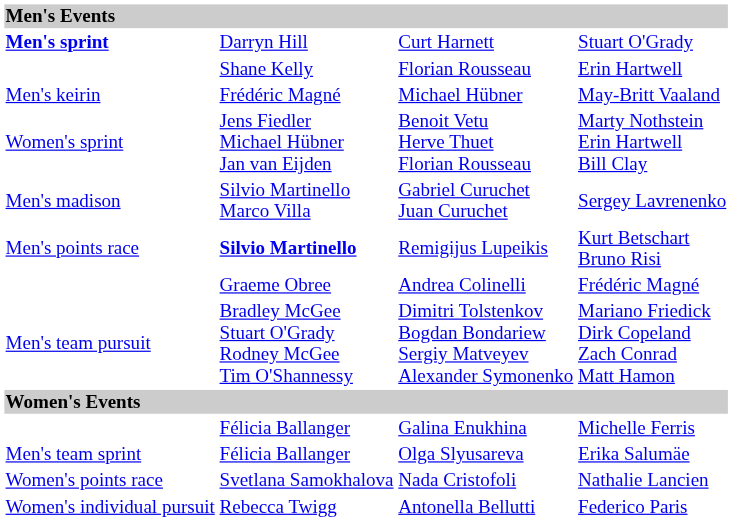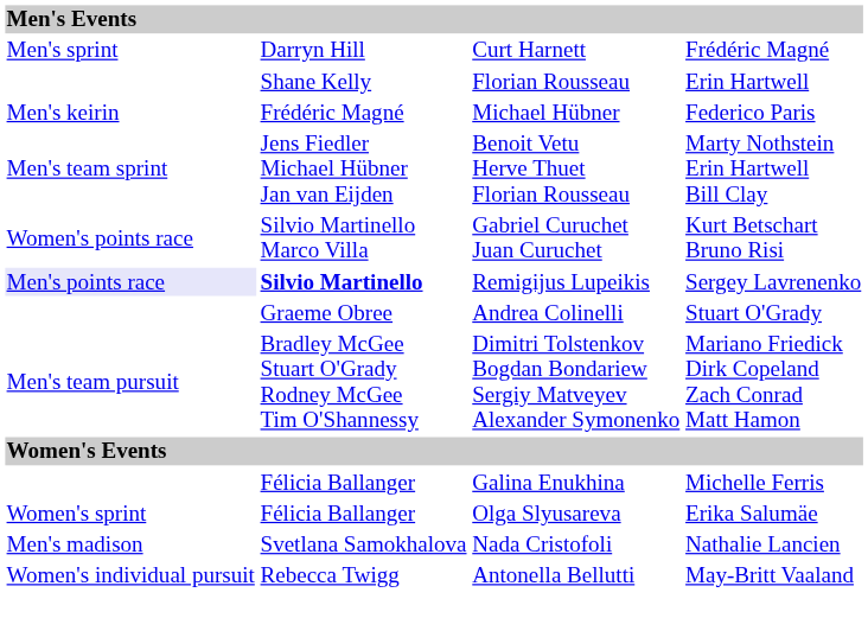Curt Harnett | column 1: bold -> normal
Curt Harnett | column 4: Stuart O'Grady -> Frédéric Magné
Michael Hübner | column 4: May-Britt Vaaland -> Federico Paris
Benoit Vetu Herve Thuet Florian Rousseau | column 1: Women's sprint -> Men's team sprint
Gabriel Curuchet Juan Curuchet | column 1: Men's madison -> Women's points race
Gabriel Curuchet Juan Curuchet | column 4: Sergey Lavrenenko -> Kurt Betschart Bruno Risi
Remigijus Lupeikis | column 1: no background -> lavender background
Remigijus Lupeikis | column 4: Kurt Betschart Bruno Risi -> Sergey Lavrenenko
Andrea Colinelli | column 4: Frédéric Magné -> Stuart O'Grady
Olga Slyusareva | column 1: Men's team sprint -> Women's sprint
Nada Cristofoli | column 1: Women's points race -> Men's madison
Antonella Bellutti | column 4: Federico Paris -> May-Britt Vaaland
